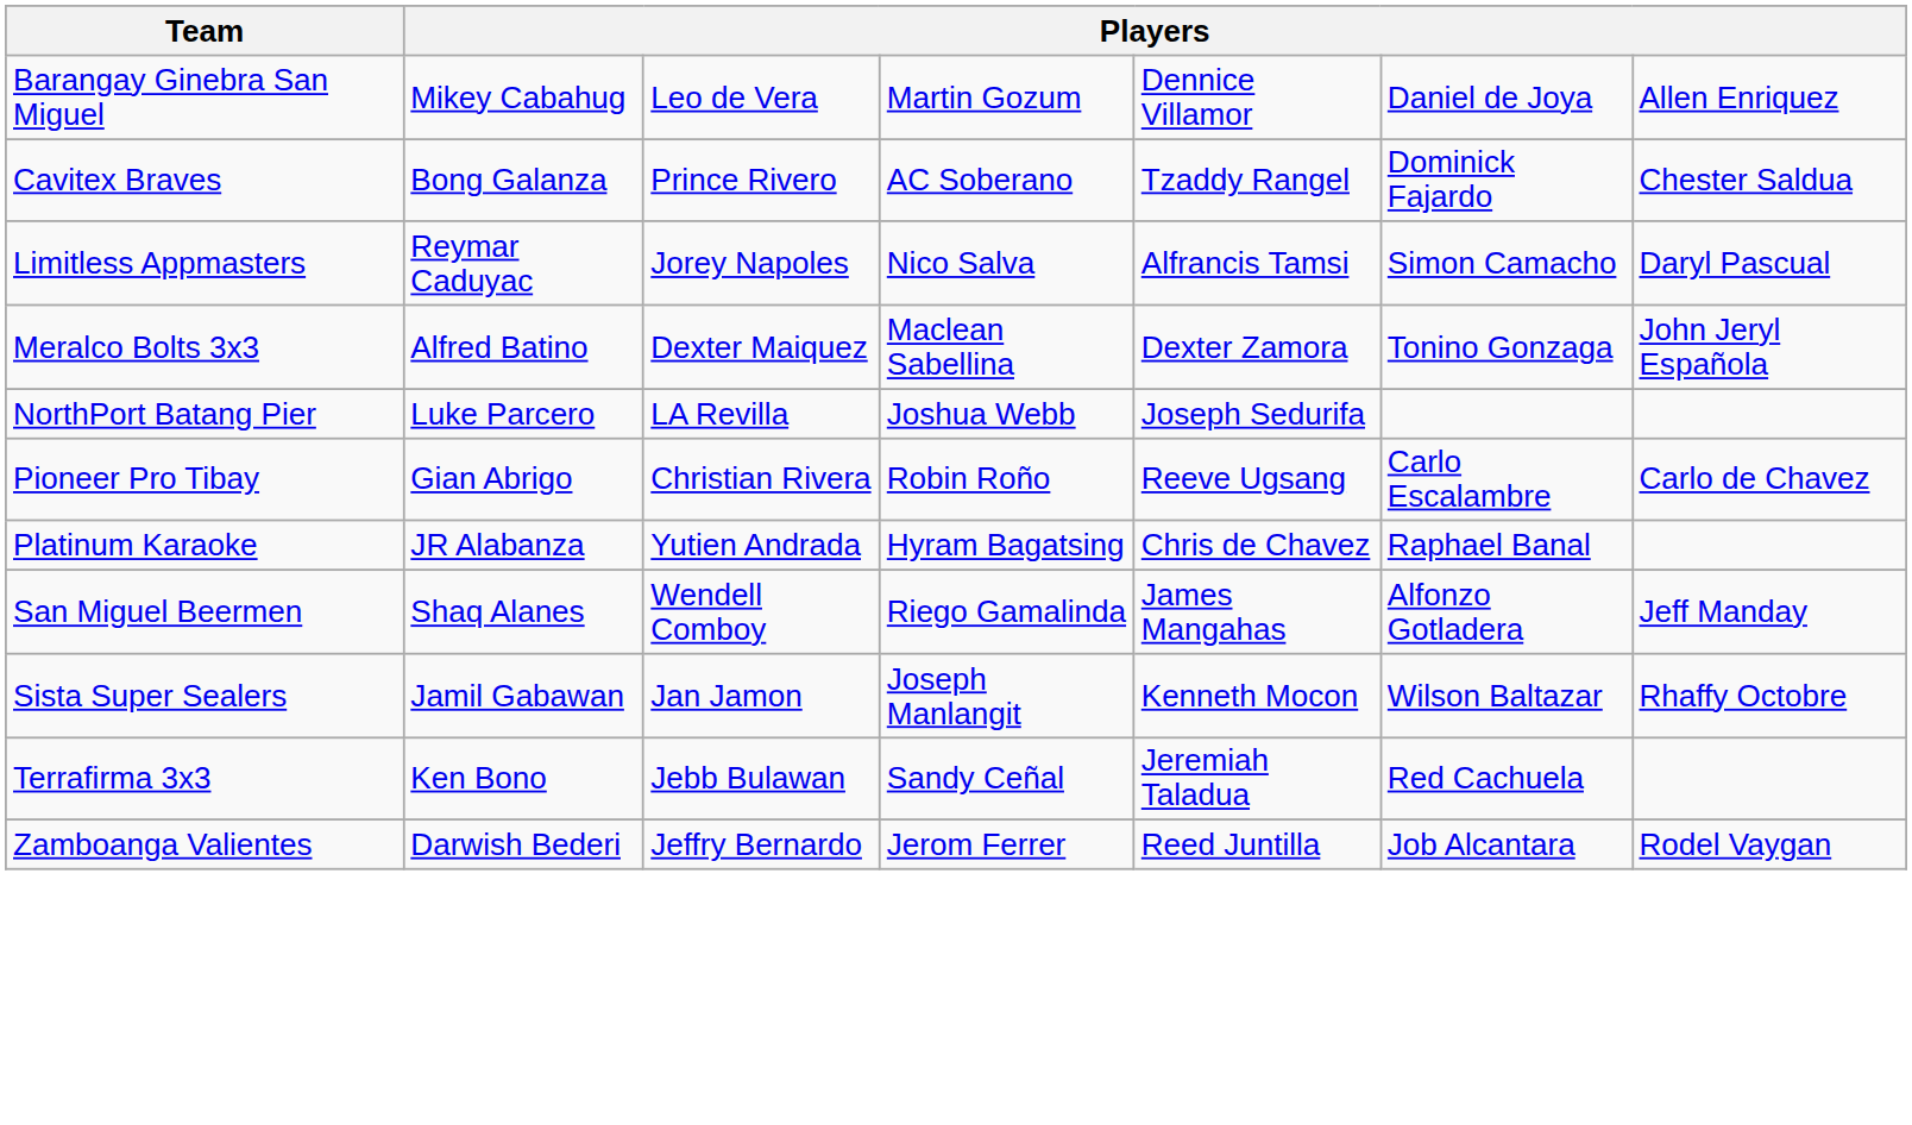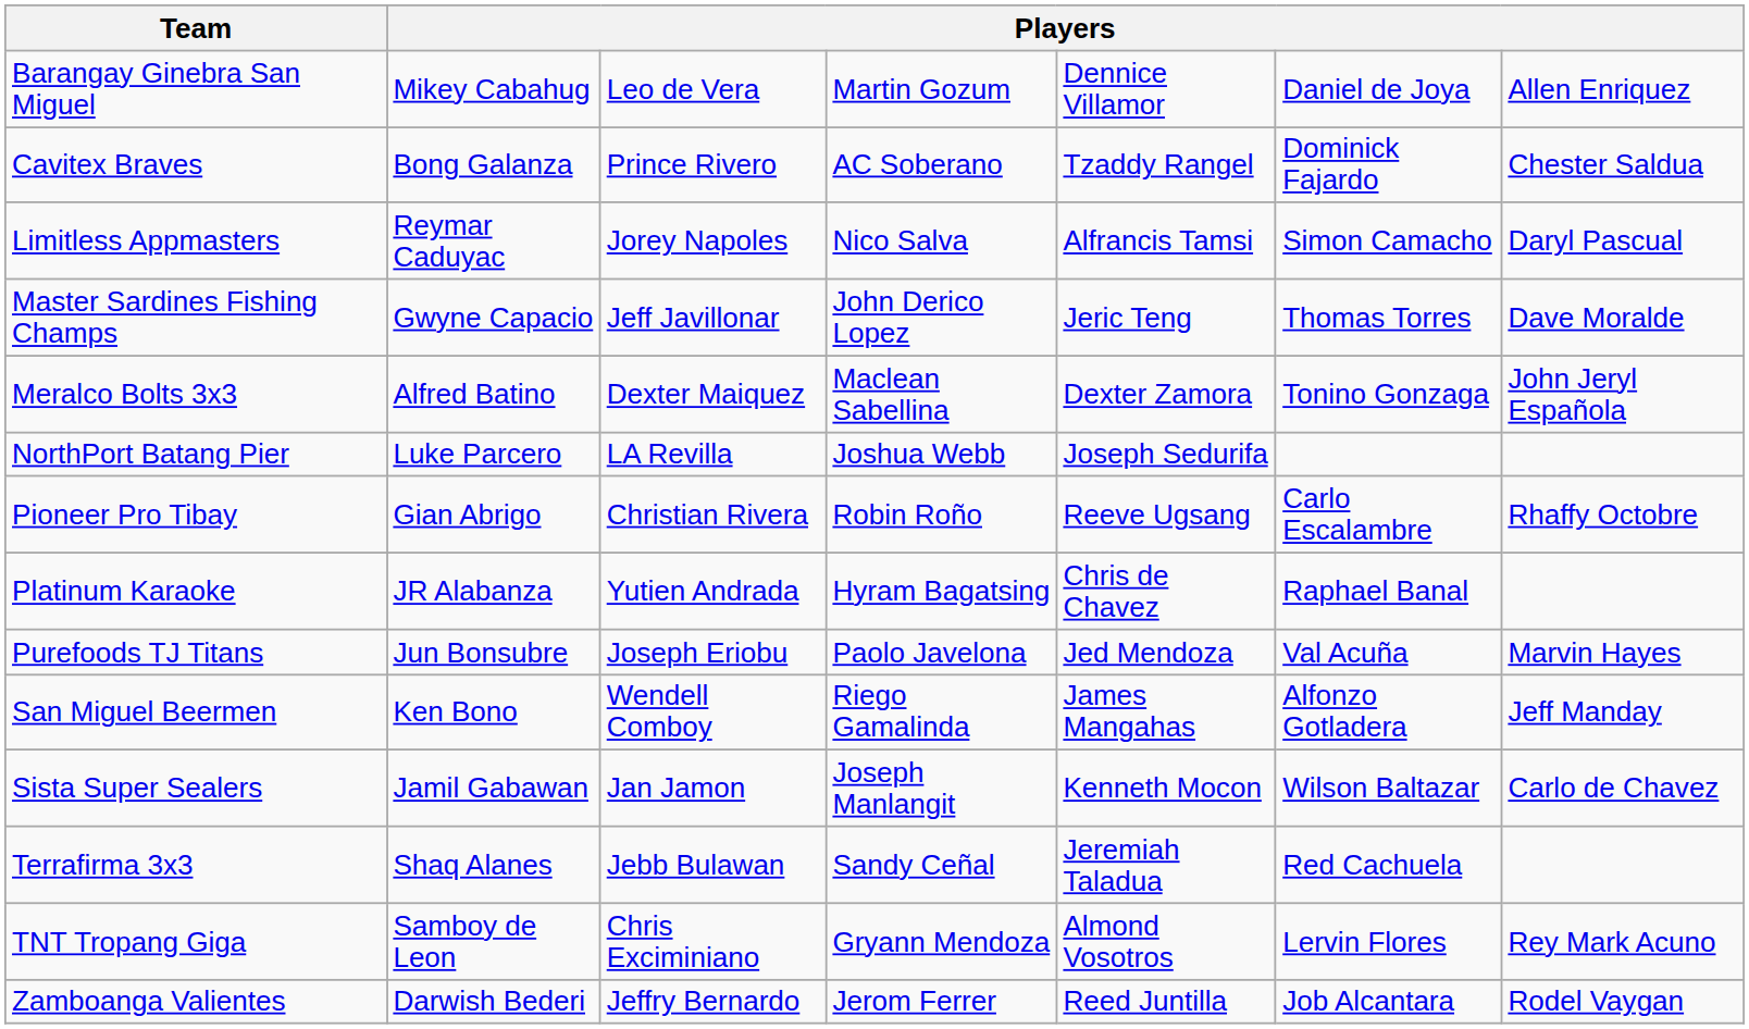+ row: Master Sardines Fishing Champs | Gwyne Capacio | Jeff Javillonar | John Derico Lopez | Jeric Teng | Thomas Torres | Dave Moralde
Pioneer Pro Tibay | column 7: Carlo de Chavez -> Rhaffy Octobre
+ row: Purefoods TJ Titans | Jun Bonsubre | Joseph Eriobu | Paolo Javelona | Jed Mendoza | Val Acuña | Marvin Hayes
San Miguel Beermen | column 2: Shaq Alanes -> Ken Bono
Sista Super Sealers | column 7: Rhaffy Octobre -> Carlo de Chavez
Terrafirma 3x3 | column 2: Ken Bono -> Shaq Alanes
+ row: TNT Tropang Giga | Samboy de Leon | Chris Exciminiano | Gryann Mendoza | Almond Vosotros | Lervin Flores | Rey Mark Acuno
